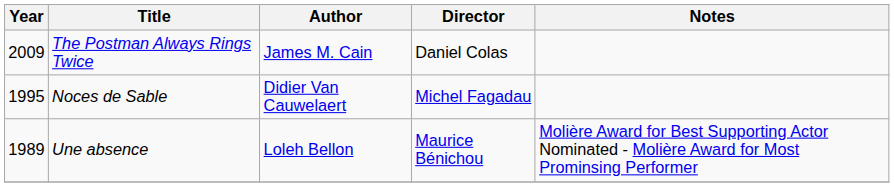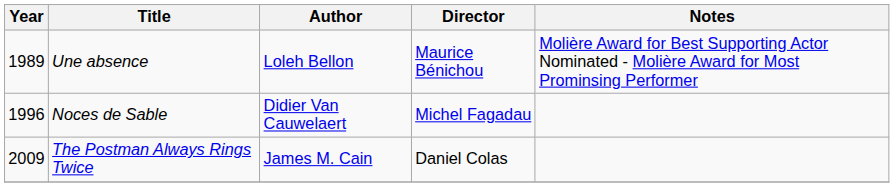rows swapped: Une absence <-> The Postman Always Rings Twice
Noces de Sable | Year: 1995 -> 1996
